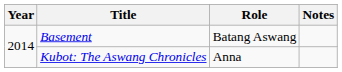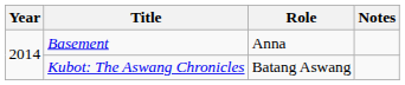Basement | Role: Batang Aswang -> Anna
Kubot: The Aswang Chronicles | Role: Anna -> Batang Aswang
